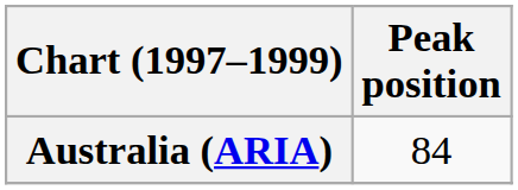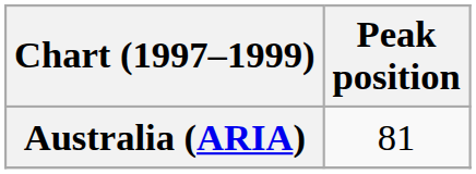Australia (ARIA) | Peak position: 84 -> 81
